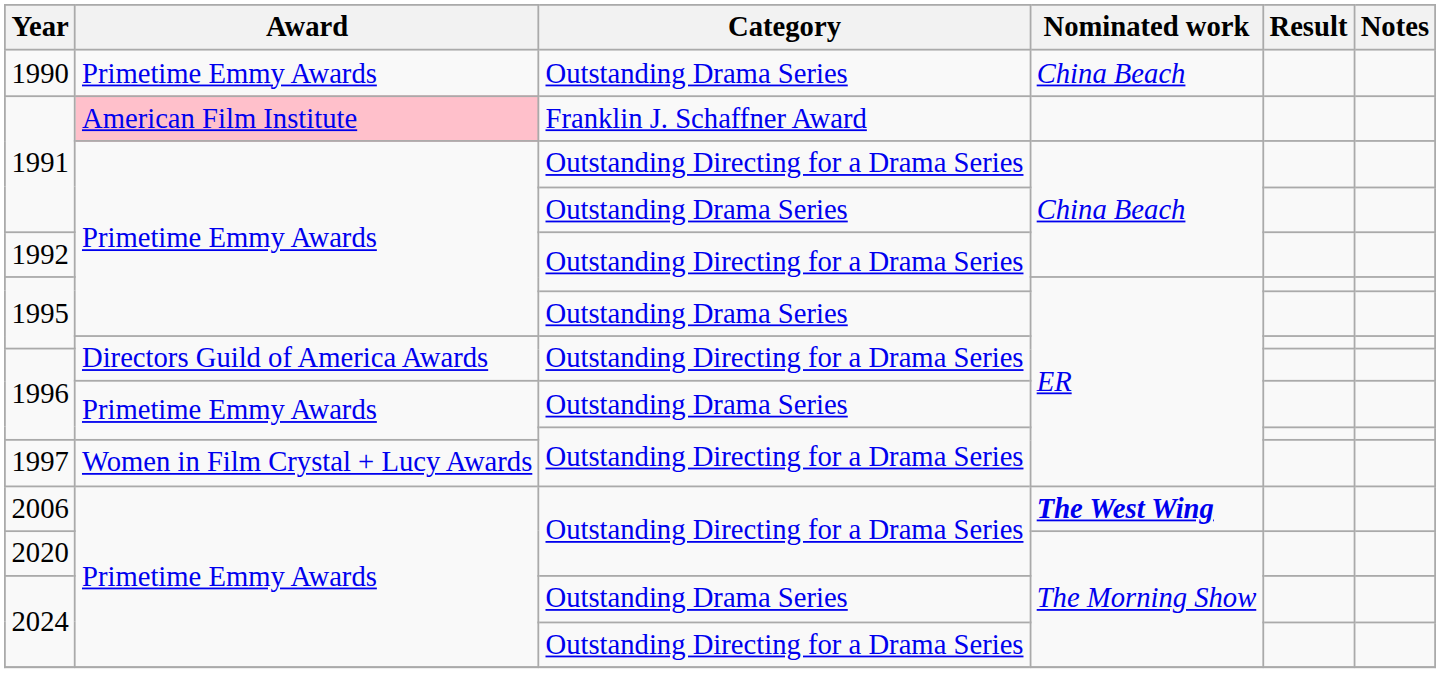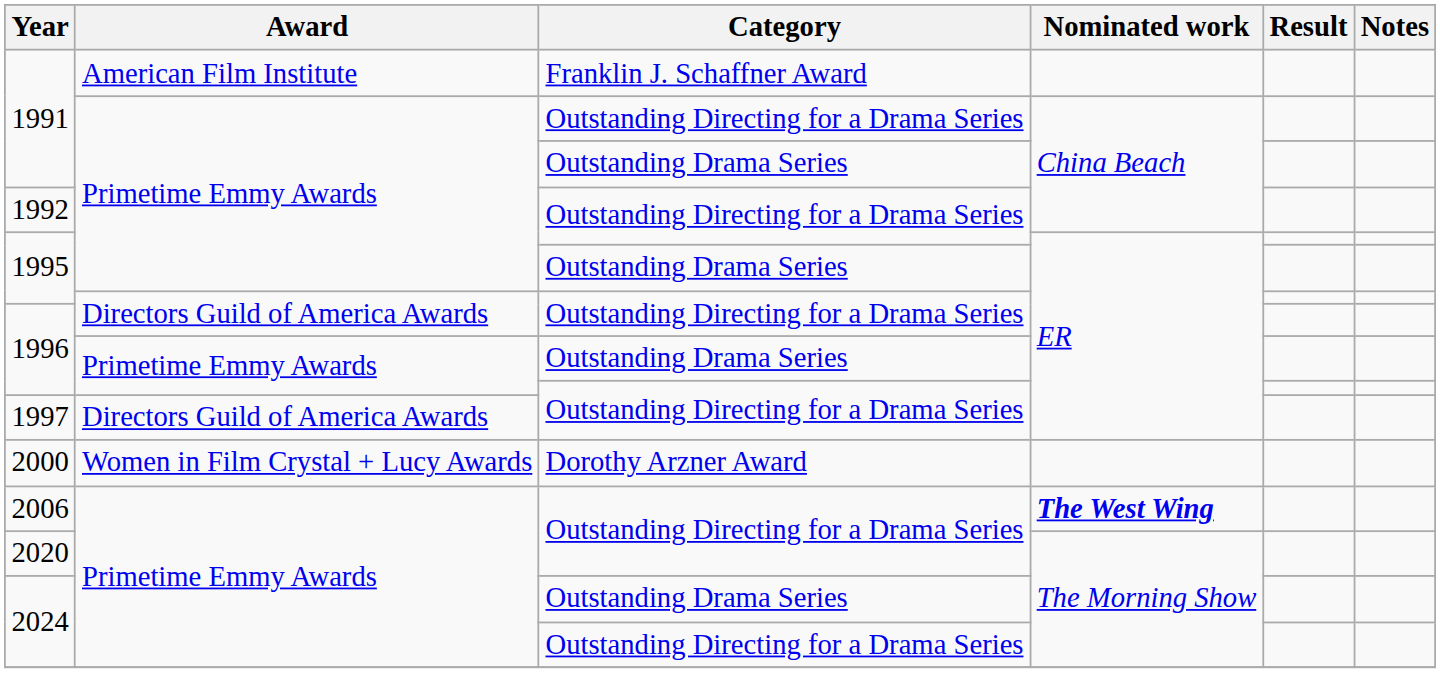- row: 1990 | Primetime Emmy Awards | Outstanding Drama Series | China Beach
1991 / Franklin J. Schaffner Award | Award: pink background -> no background
1997 | Award: Women in Film Crystal + Lucy Awards -> Directors Guild of America Awards
+ row: 2000 | Women in Film Crystal + Lucy Awards | Dorothy Arzner Award
